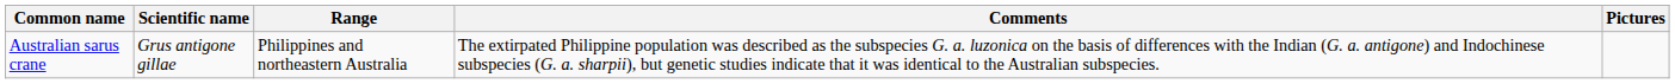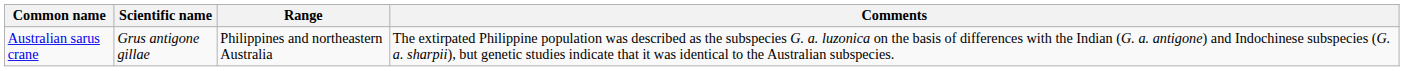- column: Pictures
